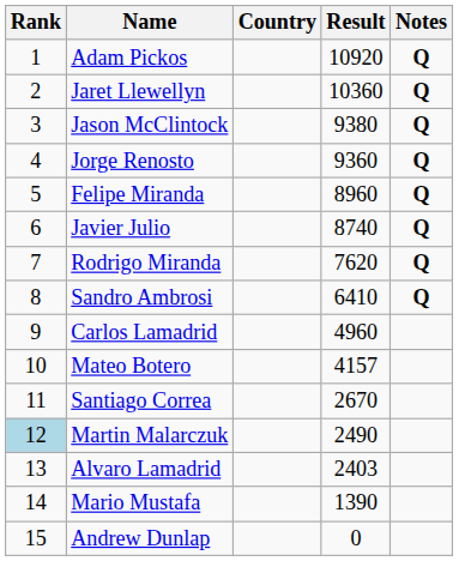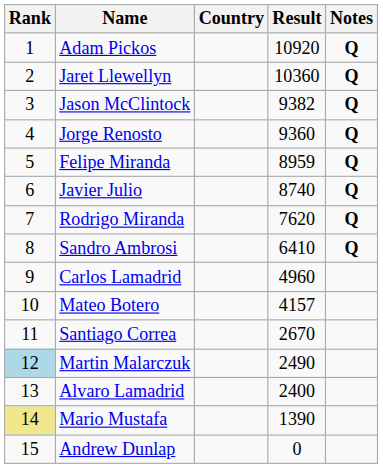Jason McClintock | Result: 9380 -> 9382
Felipe Miranda | Result: 8960 -> 8959
Alvaro Lamadrid | Result: 2403 -> 2400
Mario Mustafa | Rank: no background -> khaki background
